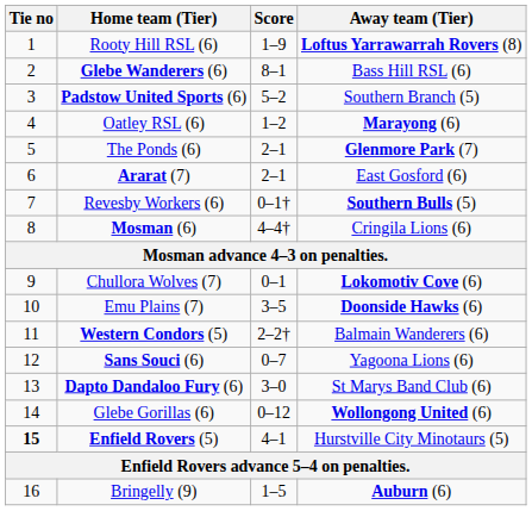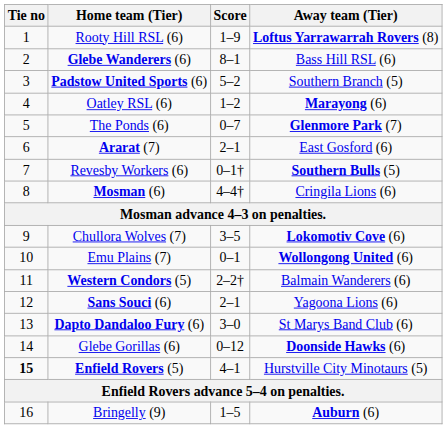The Ponds (6) | Score: 2–1 -> 0–7
Chullora Wolves (7) | Score: 0–1 -> 3–5
Emu Plains (7) | Score: 3–5 -> 0–1
Emu Plains (7) | Away team (Tier): Doonside Hawks (6) -> Wollongong United (6)
Sans Souci (6) | Score: 0–7 -> 2–1
Glebe Gorillas (6) | Away team (Tier): Wollongong United (6) -> Doonside Hawks (6)
